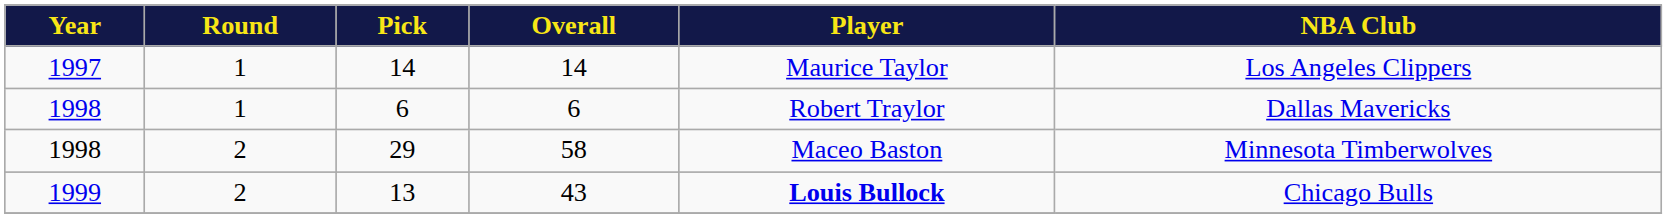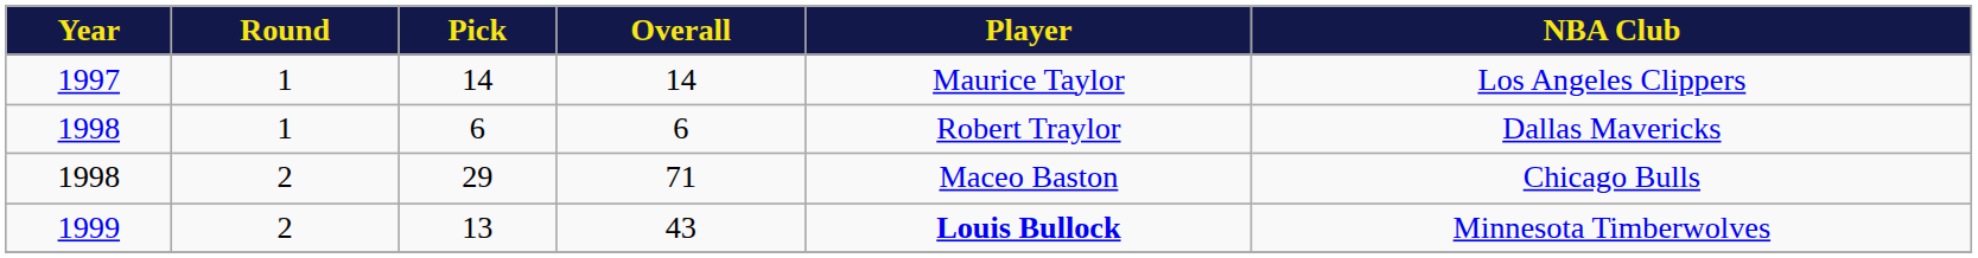29 | Overall: 58 -> 71
29 | NBA Club: Minnesota Timberwolves -> Chicago Bulls
13 | NBA Club: Chicago Bulls -> Minnesota Timberwolves
